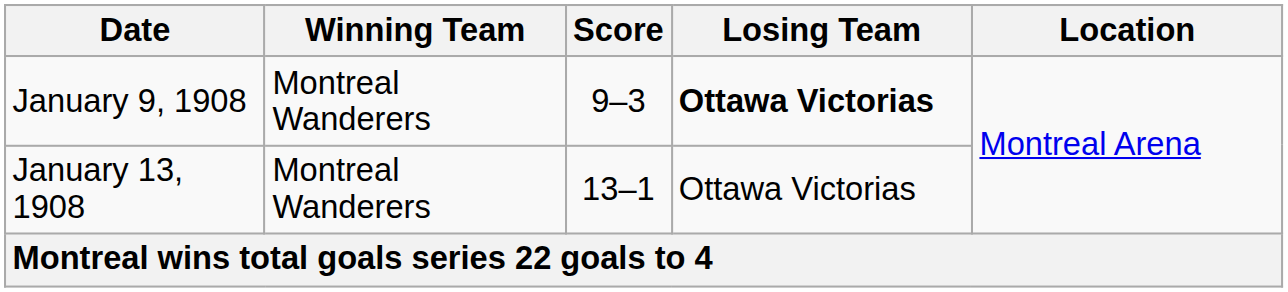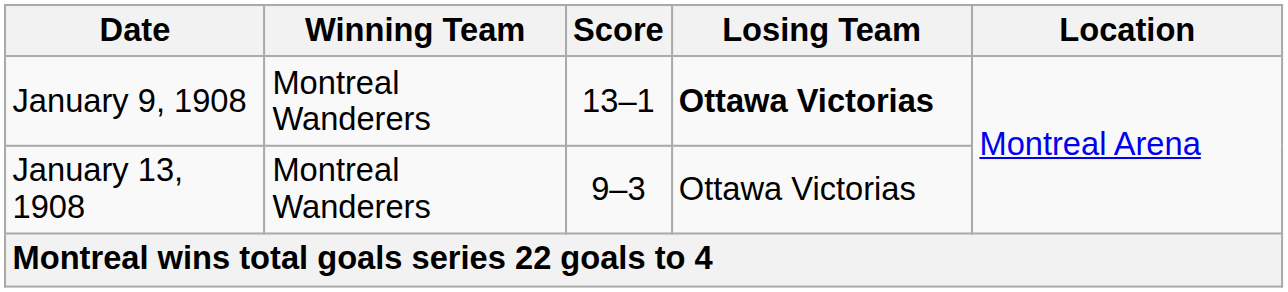January 9, 1908 | Score: 9–3 -> 13–1
January 13, 1908 | Score: 13–1 -> 9–3
